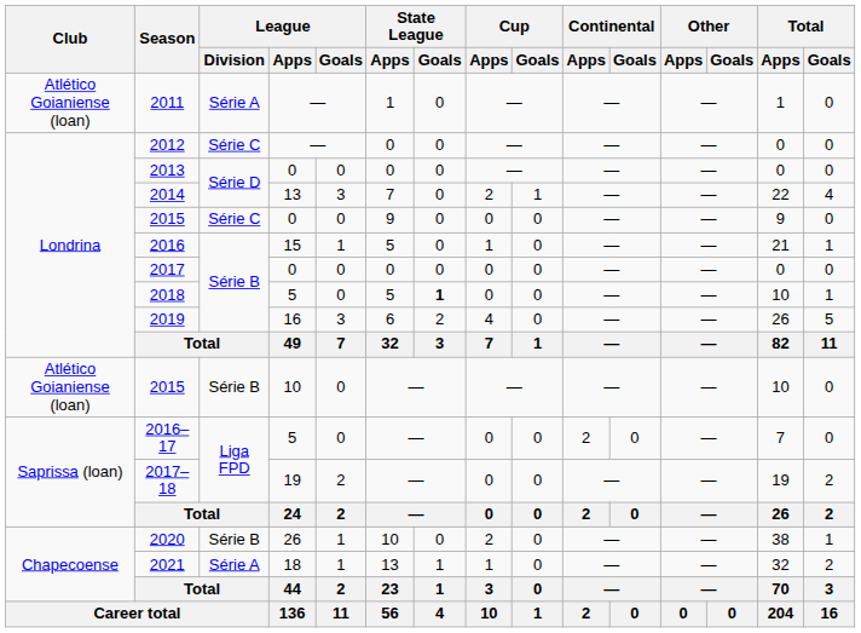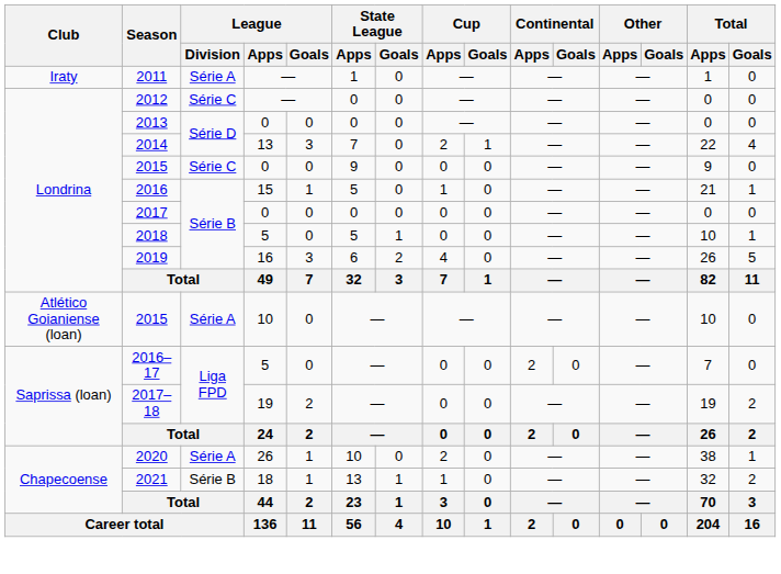2011 | Club: Atlético Goianiense (loan) -> Iraty
2018 | State League / Goals: bold -> normal
2015 / 10 | League / Division: Série B -> Série A
2020 | League / Division: Série B -> Série A
2021 | League / Division: Série A -> Série B
